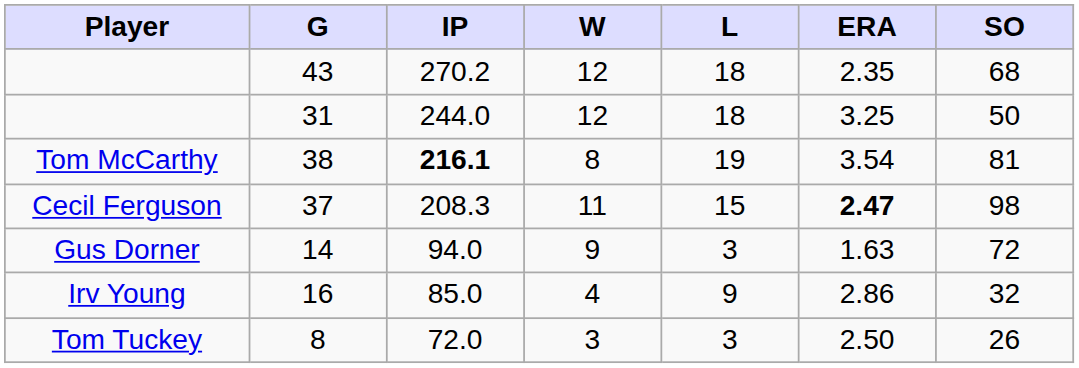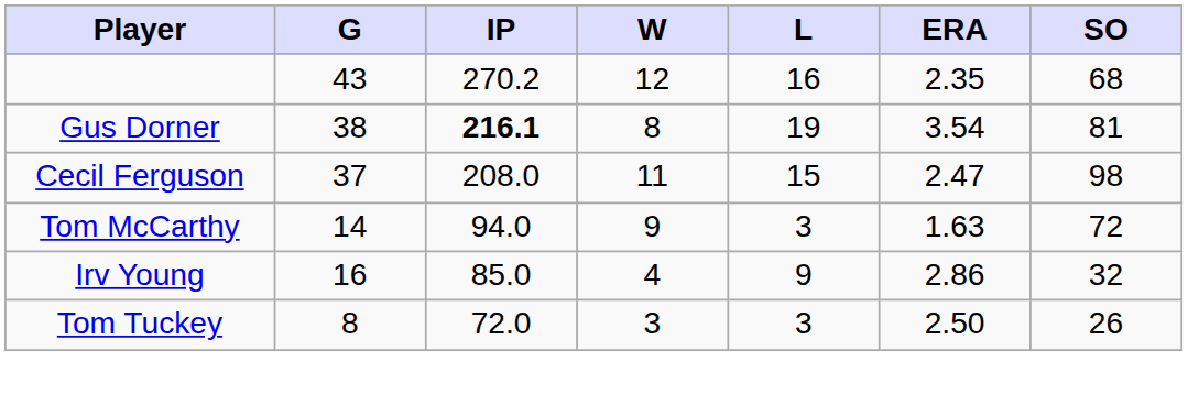43 | L: 18 -> 16
- row: 31 | 244.0 | 12 | 18 | 3.25 | 50
38 | Player: Tom McCarthy -> Gus Dorner
37 | IP: 208.3 -> 208.0
37 | ERA: bold -> normal
14 | Player: Gus Dorner -> Tom McCarthy
